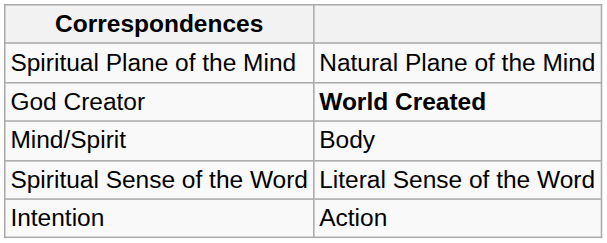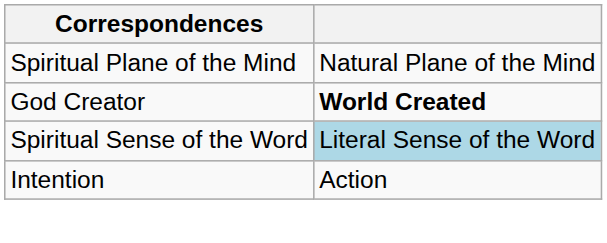- row: Mind/Spirit | Body
Spiritual Sense of the Word | column 2: no background -> lightblue background
